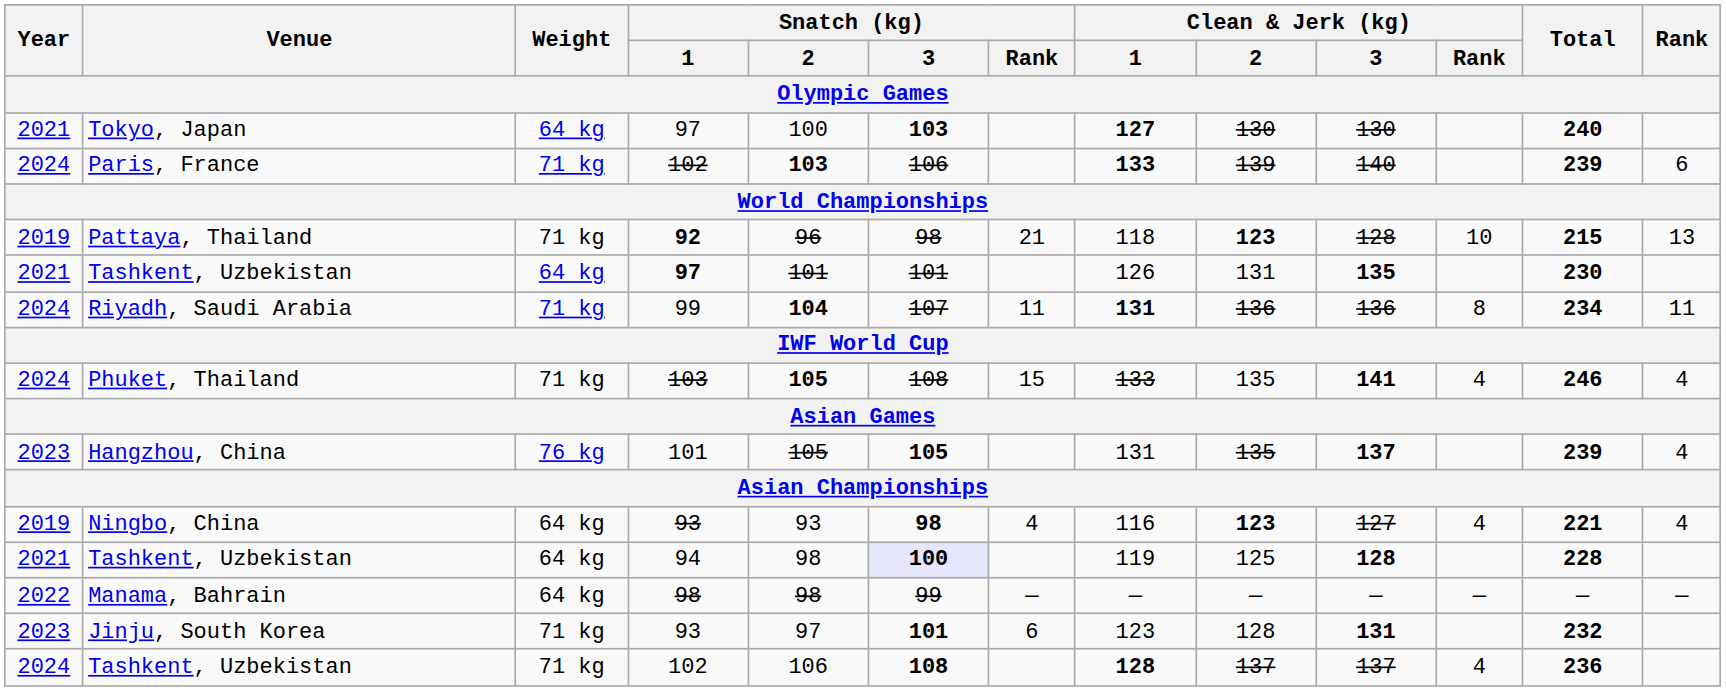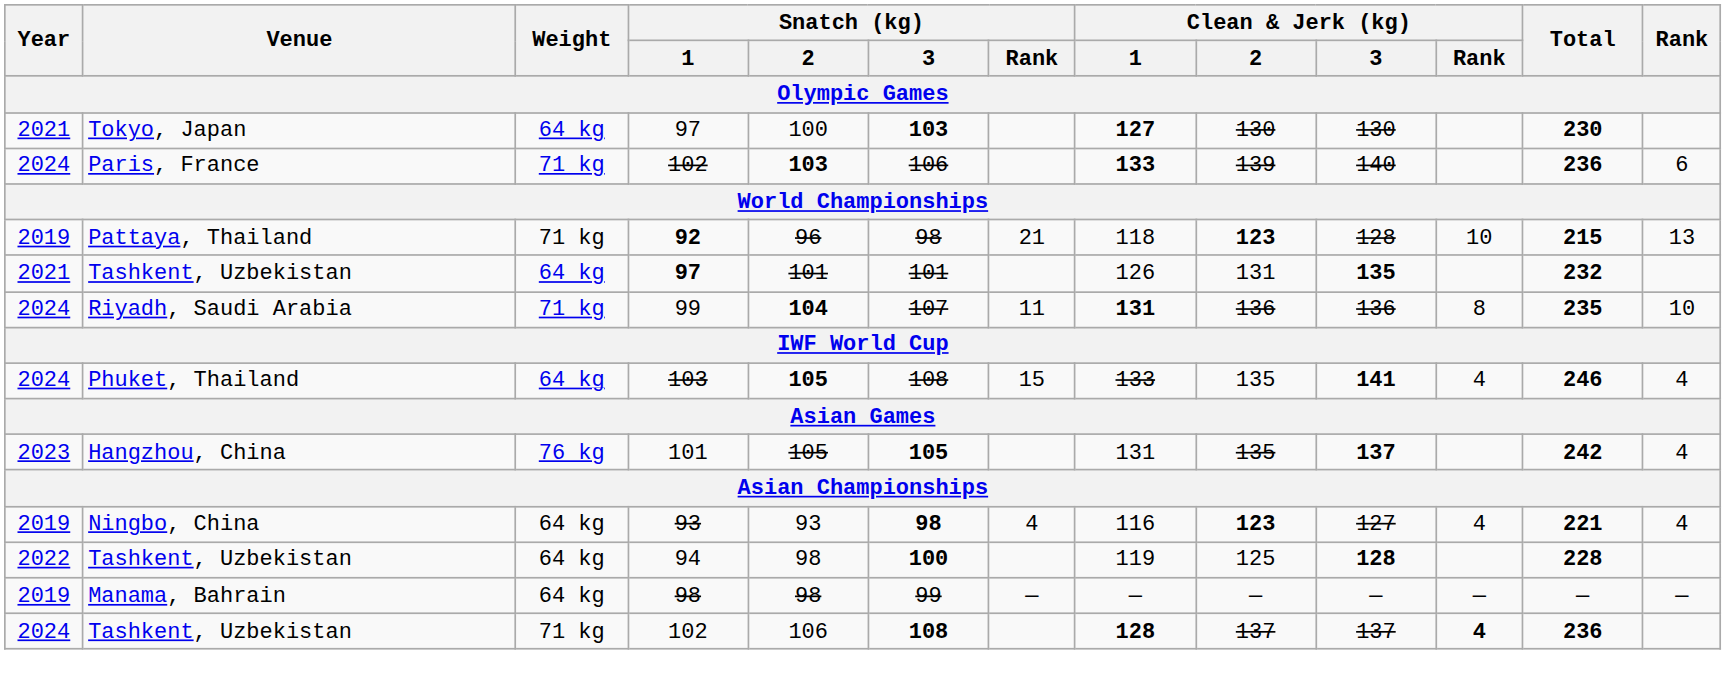Tokyo, Japan | Total: 240 -> 230
Paris, France | Total: 239 -> 236
Tashkent, Uzbekistan / 97 | Total: 230 -> 232
Riyadh, Saudi Arabia | Total: 234 -> 235
Riyadh, Saudi Arabia | Rank: 11 -> 10
Phuket, Thailand | Weight: 71 kg -> 64 kg
Hangzhou, China | Total: 239 -> 242
Tashkent, Uzbekistan / 94 | Year: 2021 -> 2022
Tashkent, Uzbekistan / 94 | Snatch (kg) / 3: lavender background -> no background
Manama, Bahrain | Year: 2022 -> 2019
- row: 2023 | Jinju, South Korea | 71 kg | 93 | 97 | 101 | 6 | 123 | 128 | 131 | 232
Tashkent, Uzbekistan / 102 | Clean & Jerk (kg) / Rank: normal -> bold
